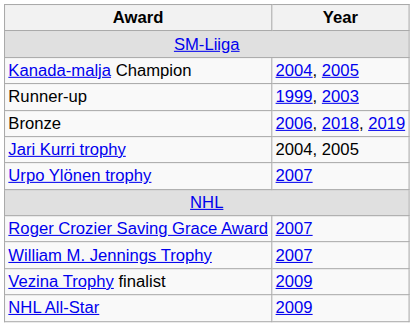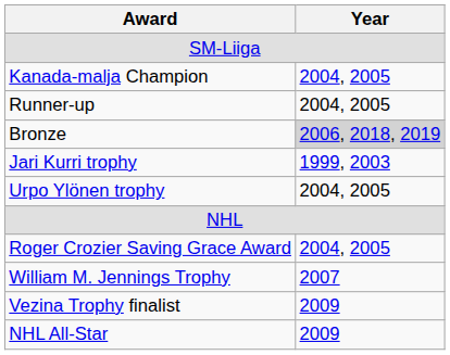Runner-up | Year: 1999, 2003 -> 2004, 2005
Bronze | Year: no background -> lightgrey background
Jari Kurri trophy | Year: 2004, 2005 -> 1999, 2003
Urpo Ylönen trophy | Year: 2007 -> 2004, 2005
Roger Crozier Saving Grace Award | Year: 2007 -> 2004, 2005
